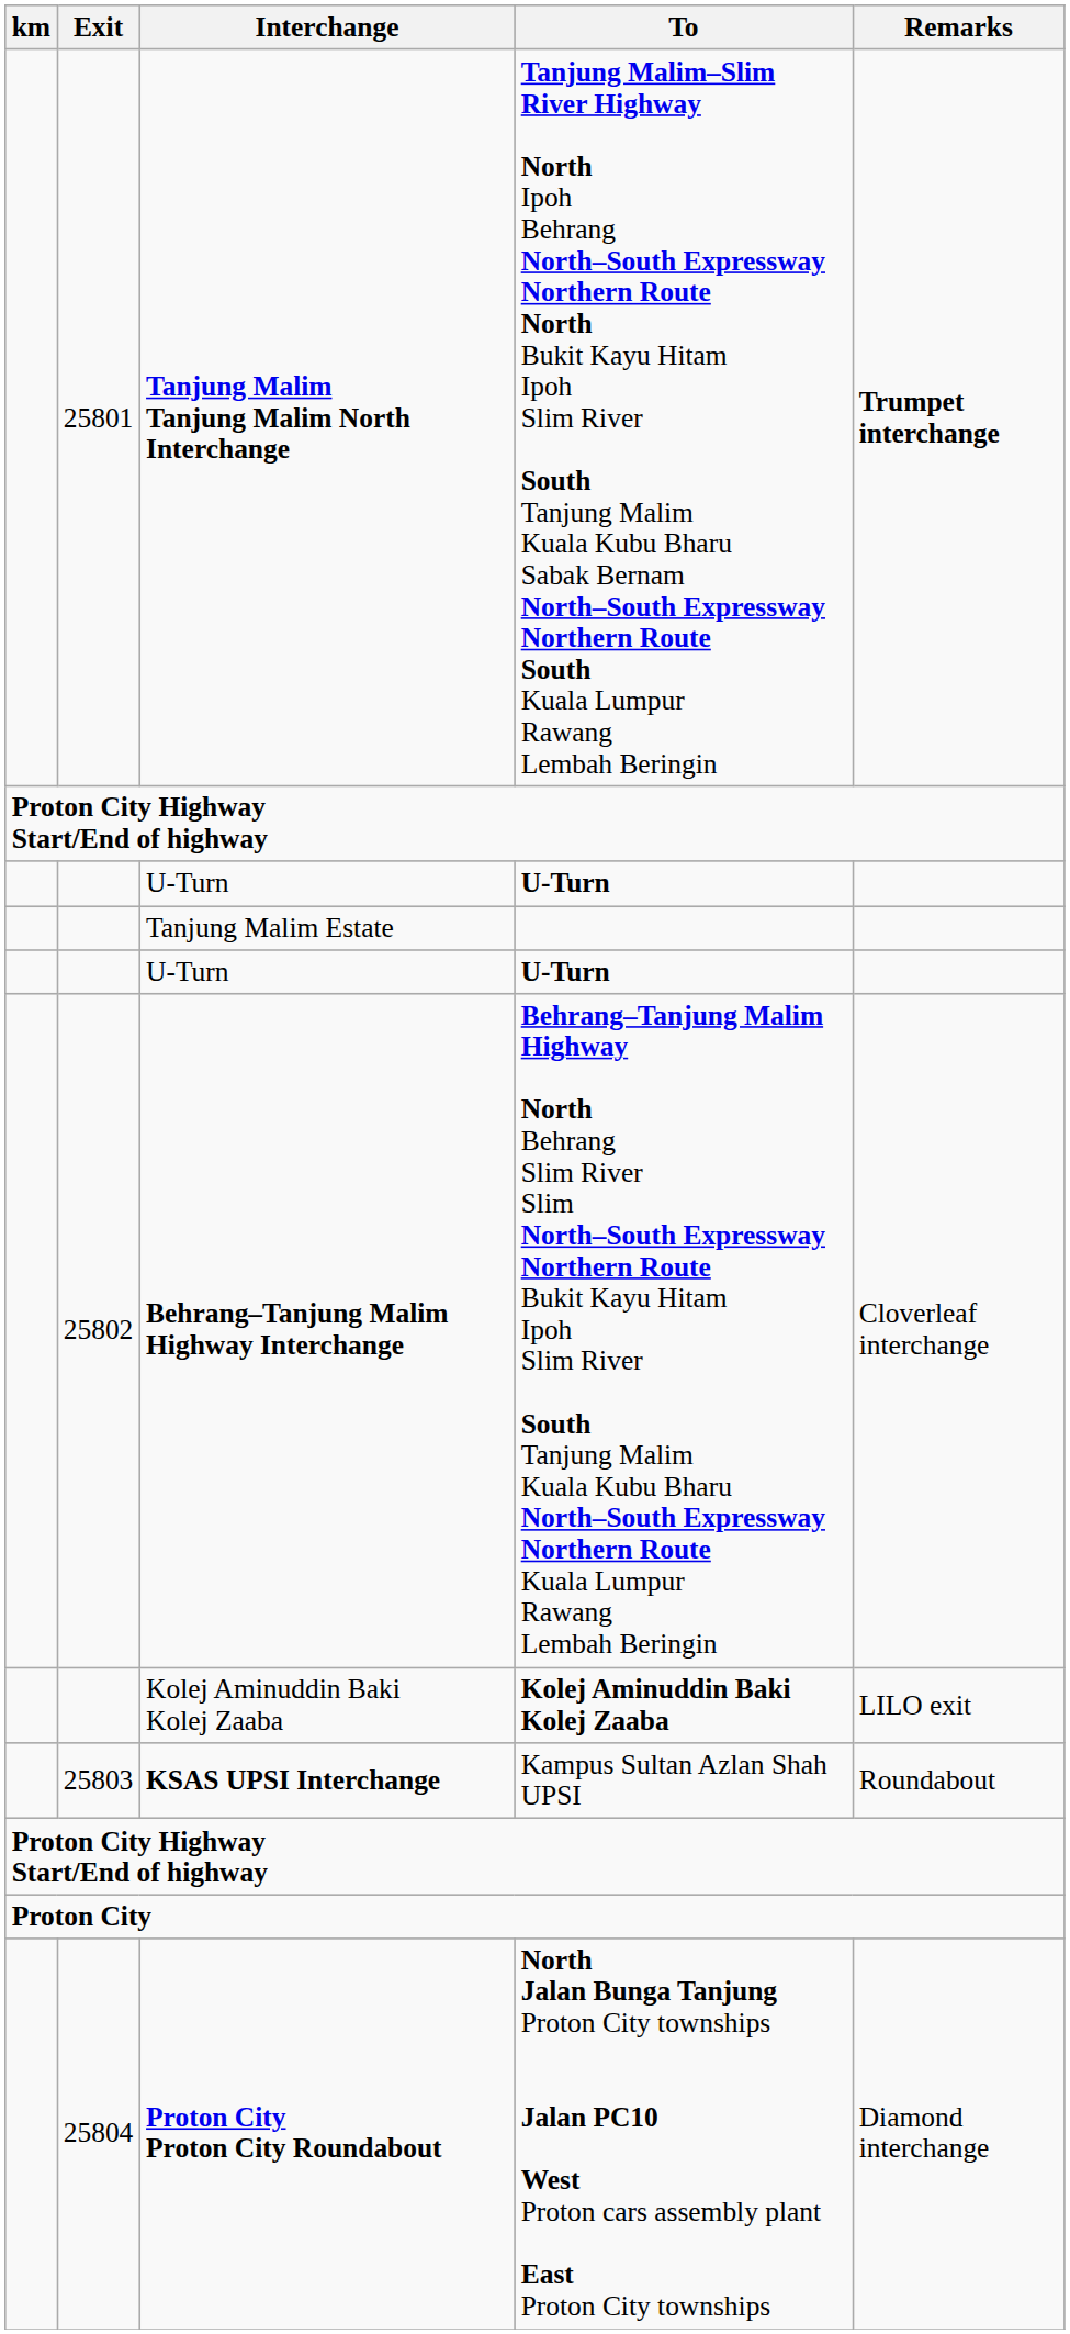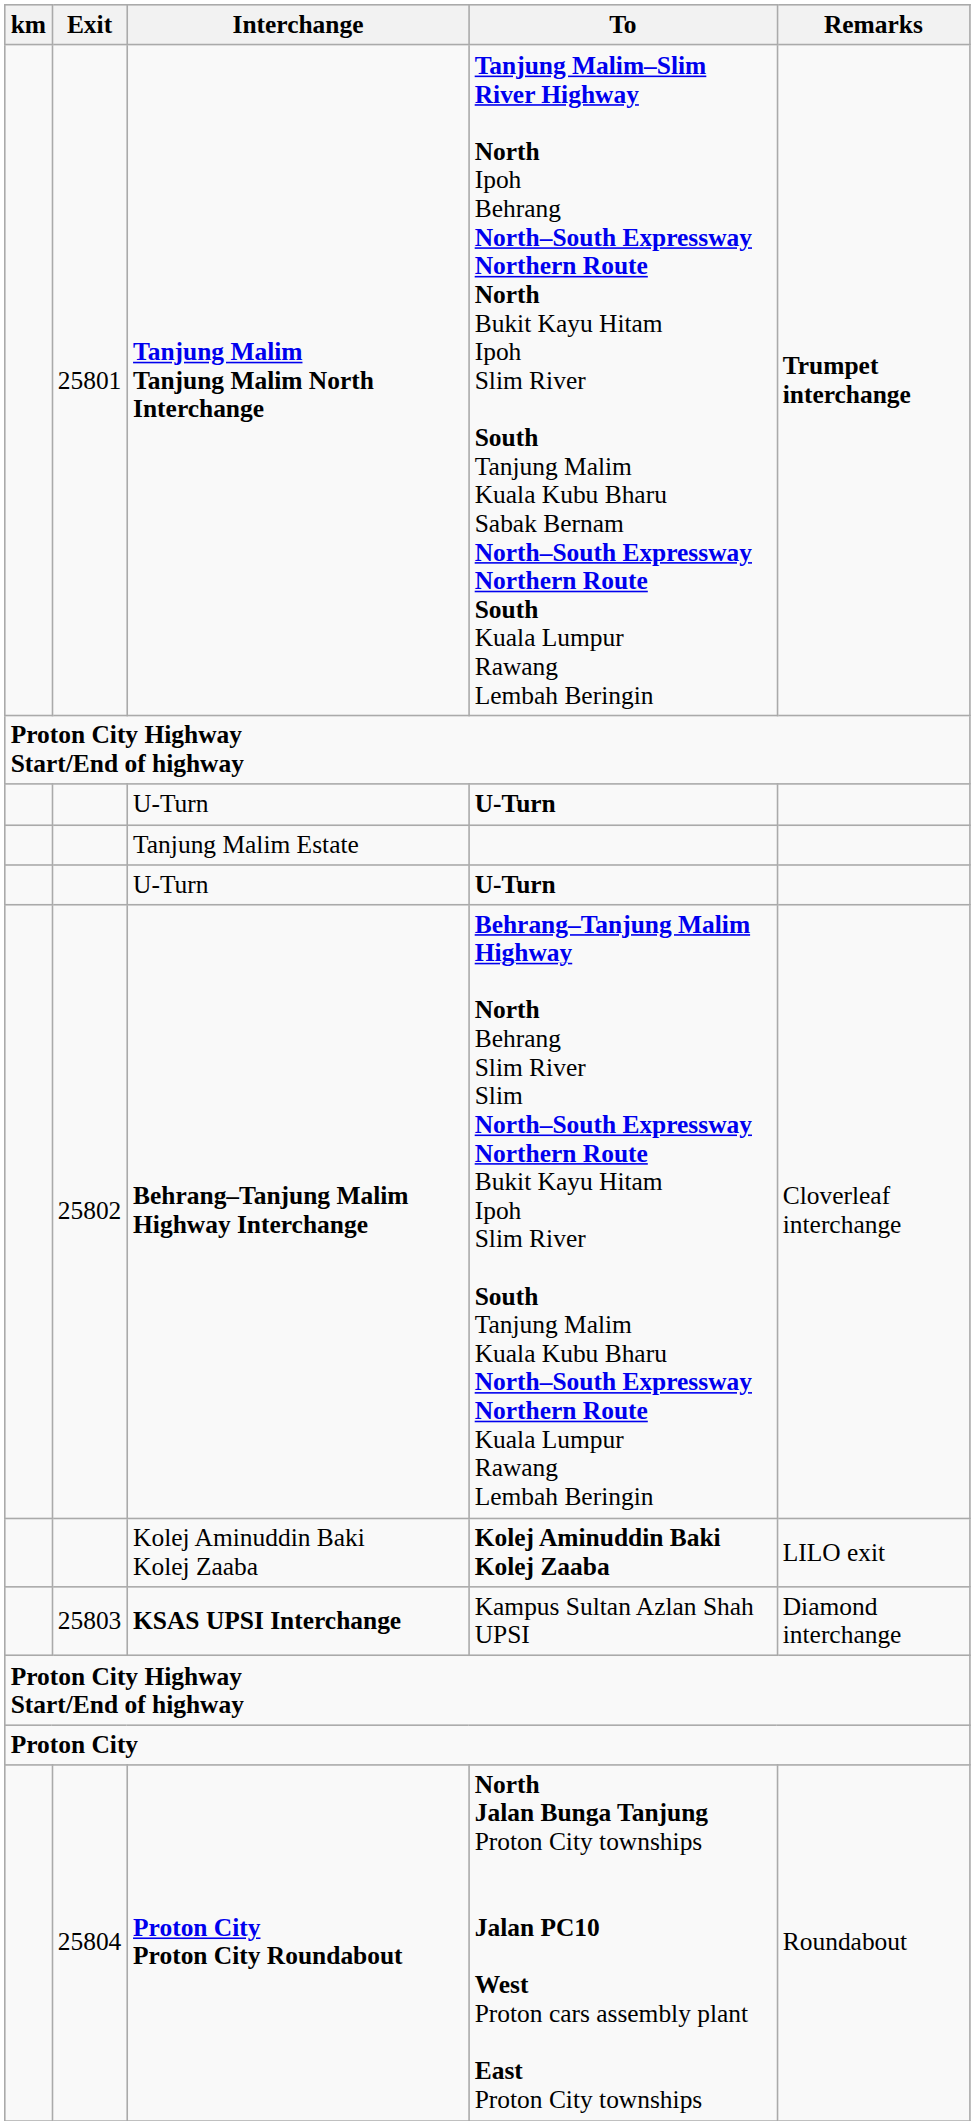KSAS UPSI Interchange | Remarks: Roundabout -> Diamond interchange
Proton City Proton City Roundabout | Remarks: Diamond interchange -> Roundabout
